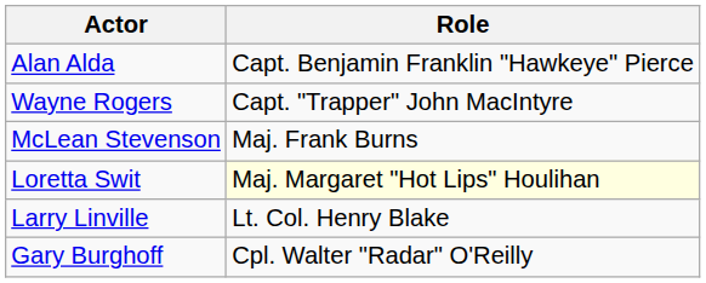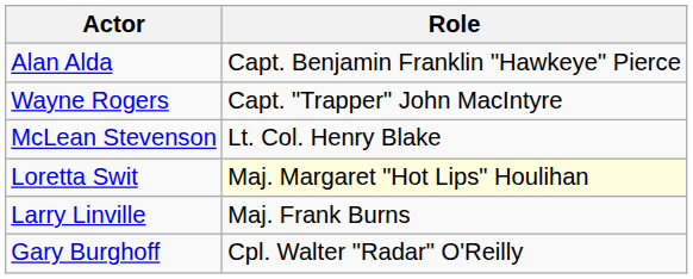McLean Stevenson | Role: Maj. Frank Burns -> Lt. Col. Henry Blake
Larry Linville | Role: Lt. Col. Henry Blake -> Maj. Frank Burns
